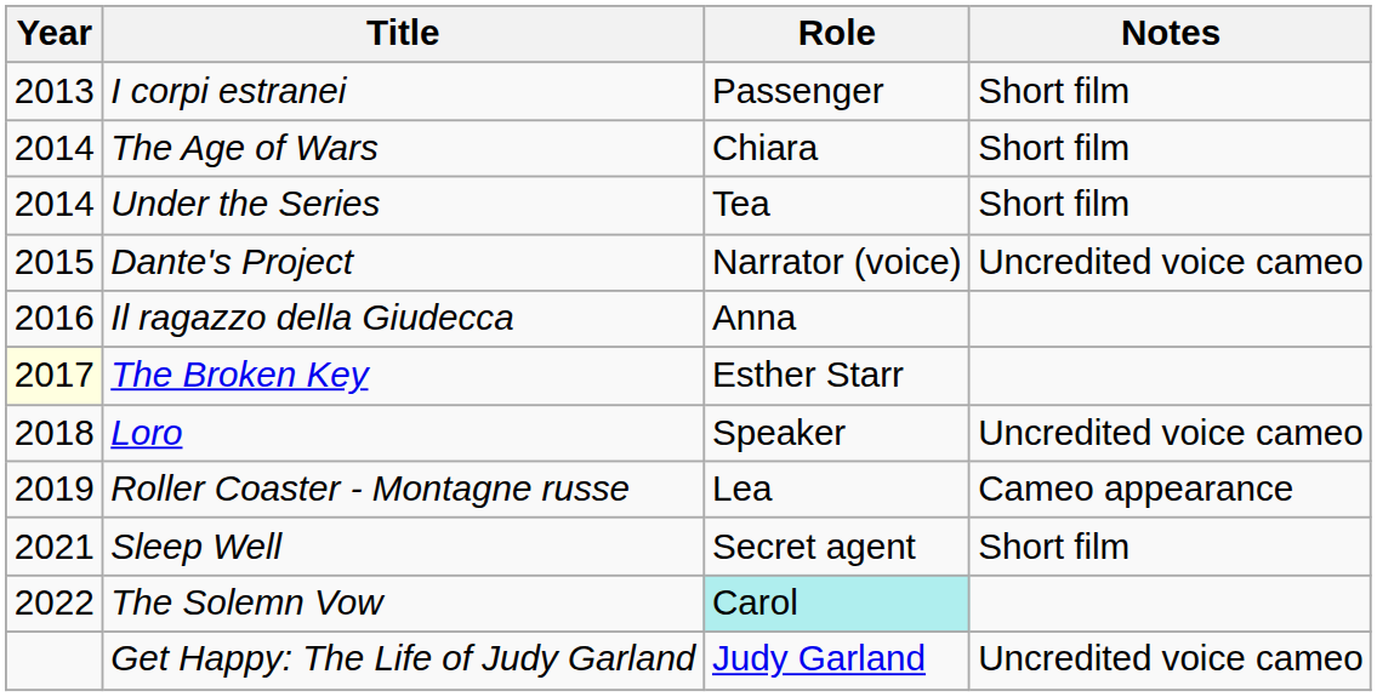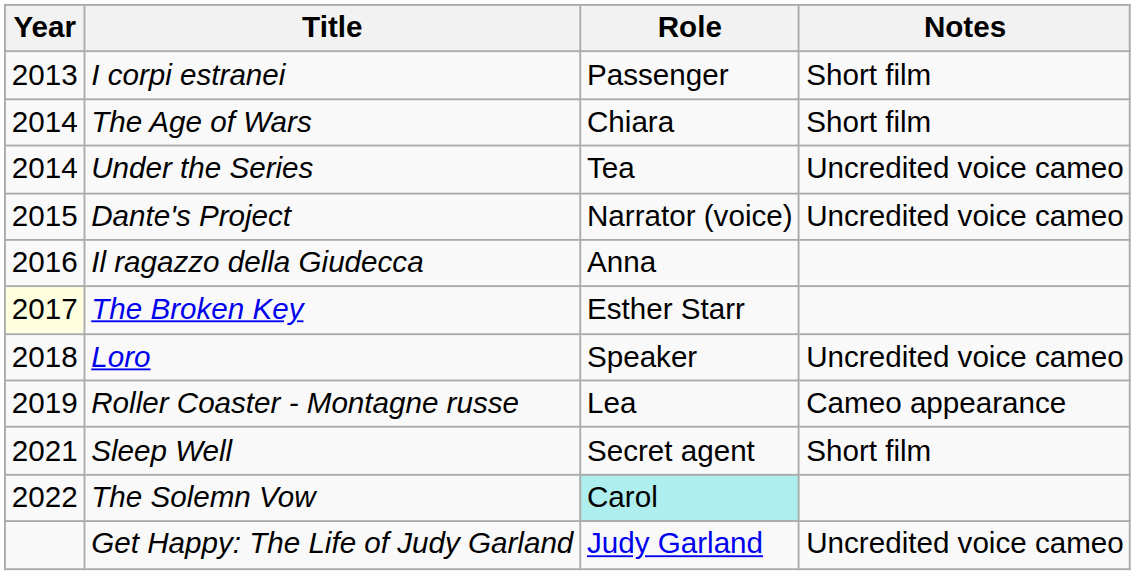Under the Series | Notes: Short film -> Uncredited voice cameo
